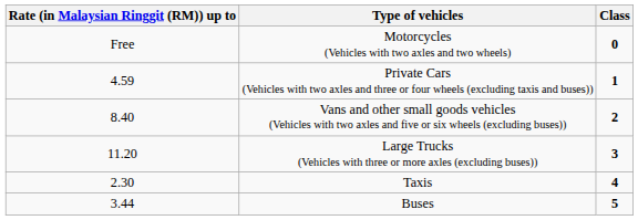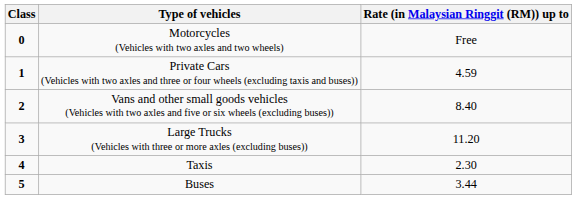columns swapped: Class <-> Rate (in Malaysian Ringgit (RM)) up to
